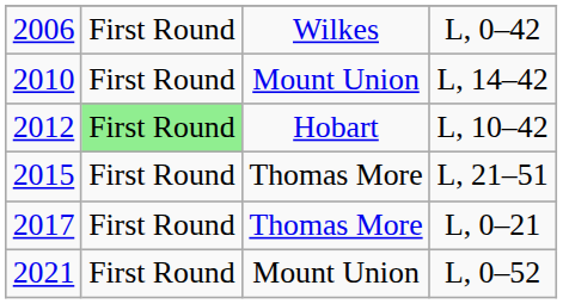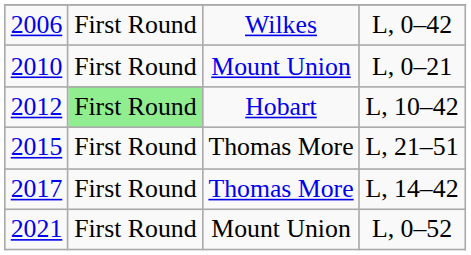2010 | column 4: L, 14–42 -> L, 0–21
2017 | column 4: L, 0–21 -> L, 14–42
